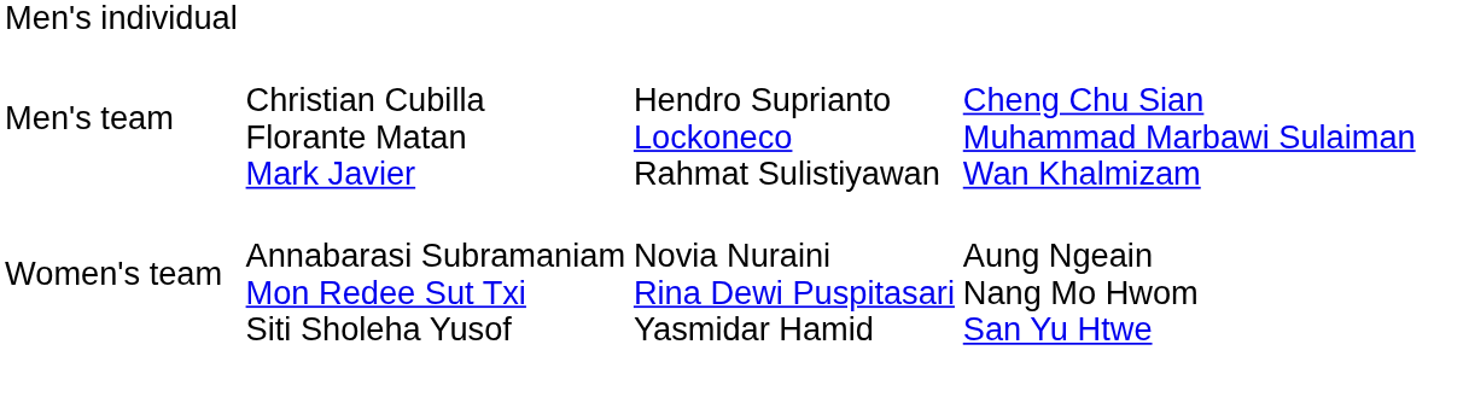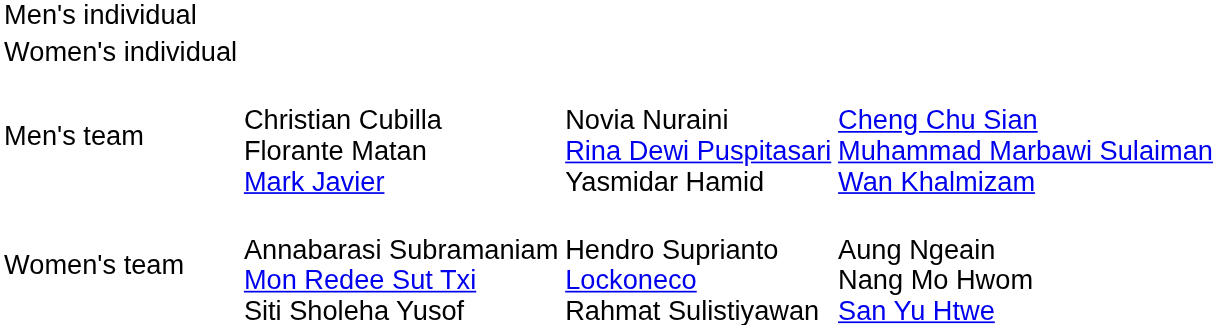+ row: Women's individual
Men's team | column 3: Hendro Suprianto Lockoneco Rahmat Sulistiyawan -> Novia Nuraini Rina Dewi Puspitasari Yasmidar Hamid
Women's team | column 3: Novia Nuraini Rina Dewi Puspitasari Yasmidar Hamid -> Hendro Suprianto Lockoneco Rahmat Sulistiyawan
